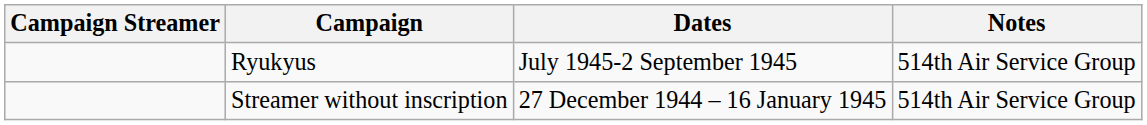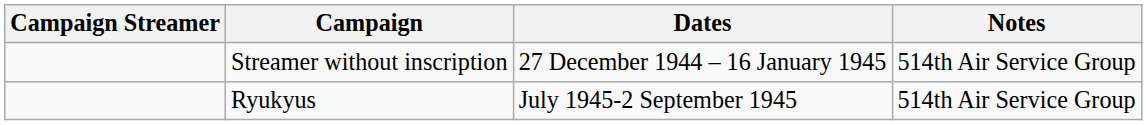rows swapped: Streamer without inscription <-> Ryukyus
